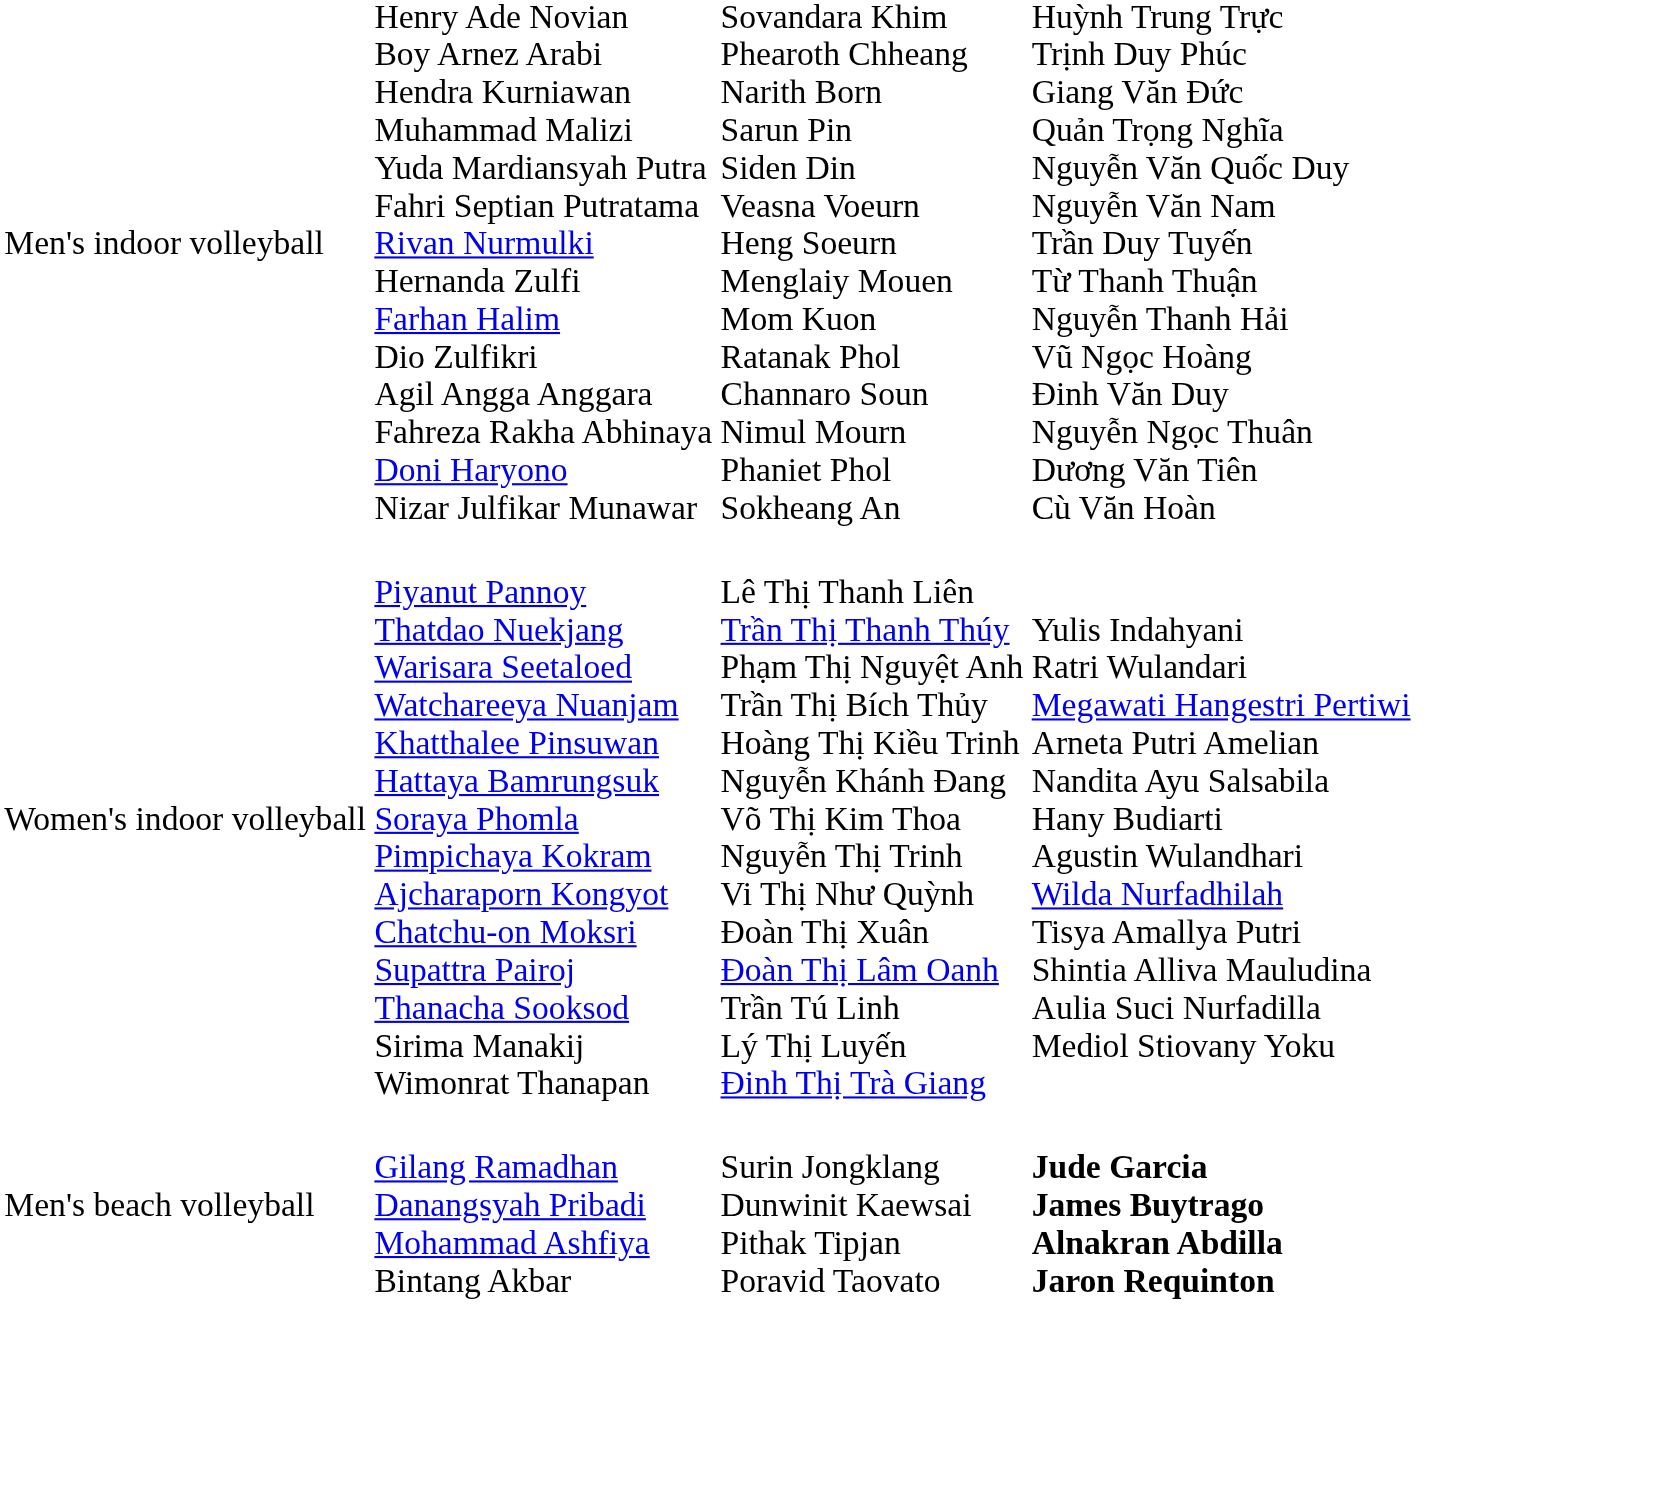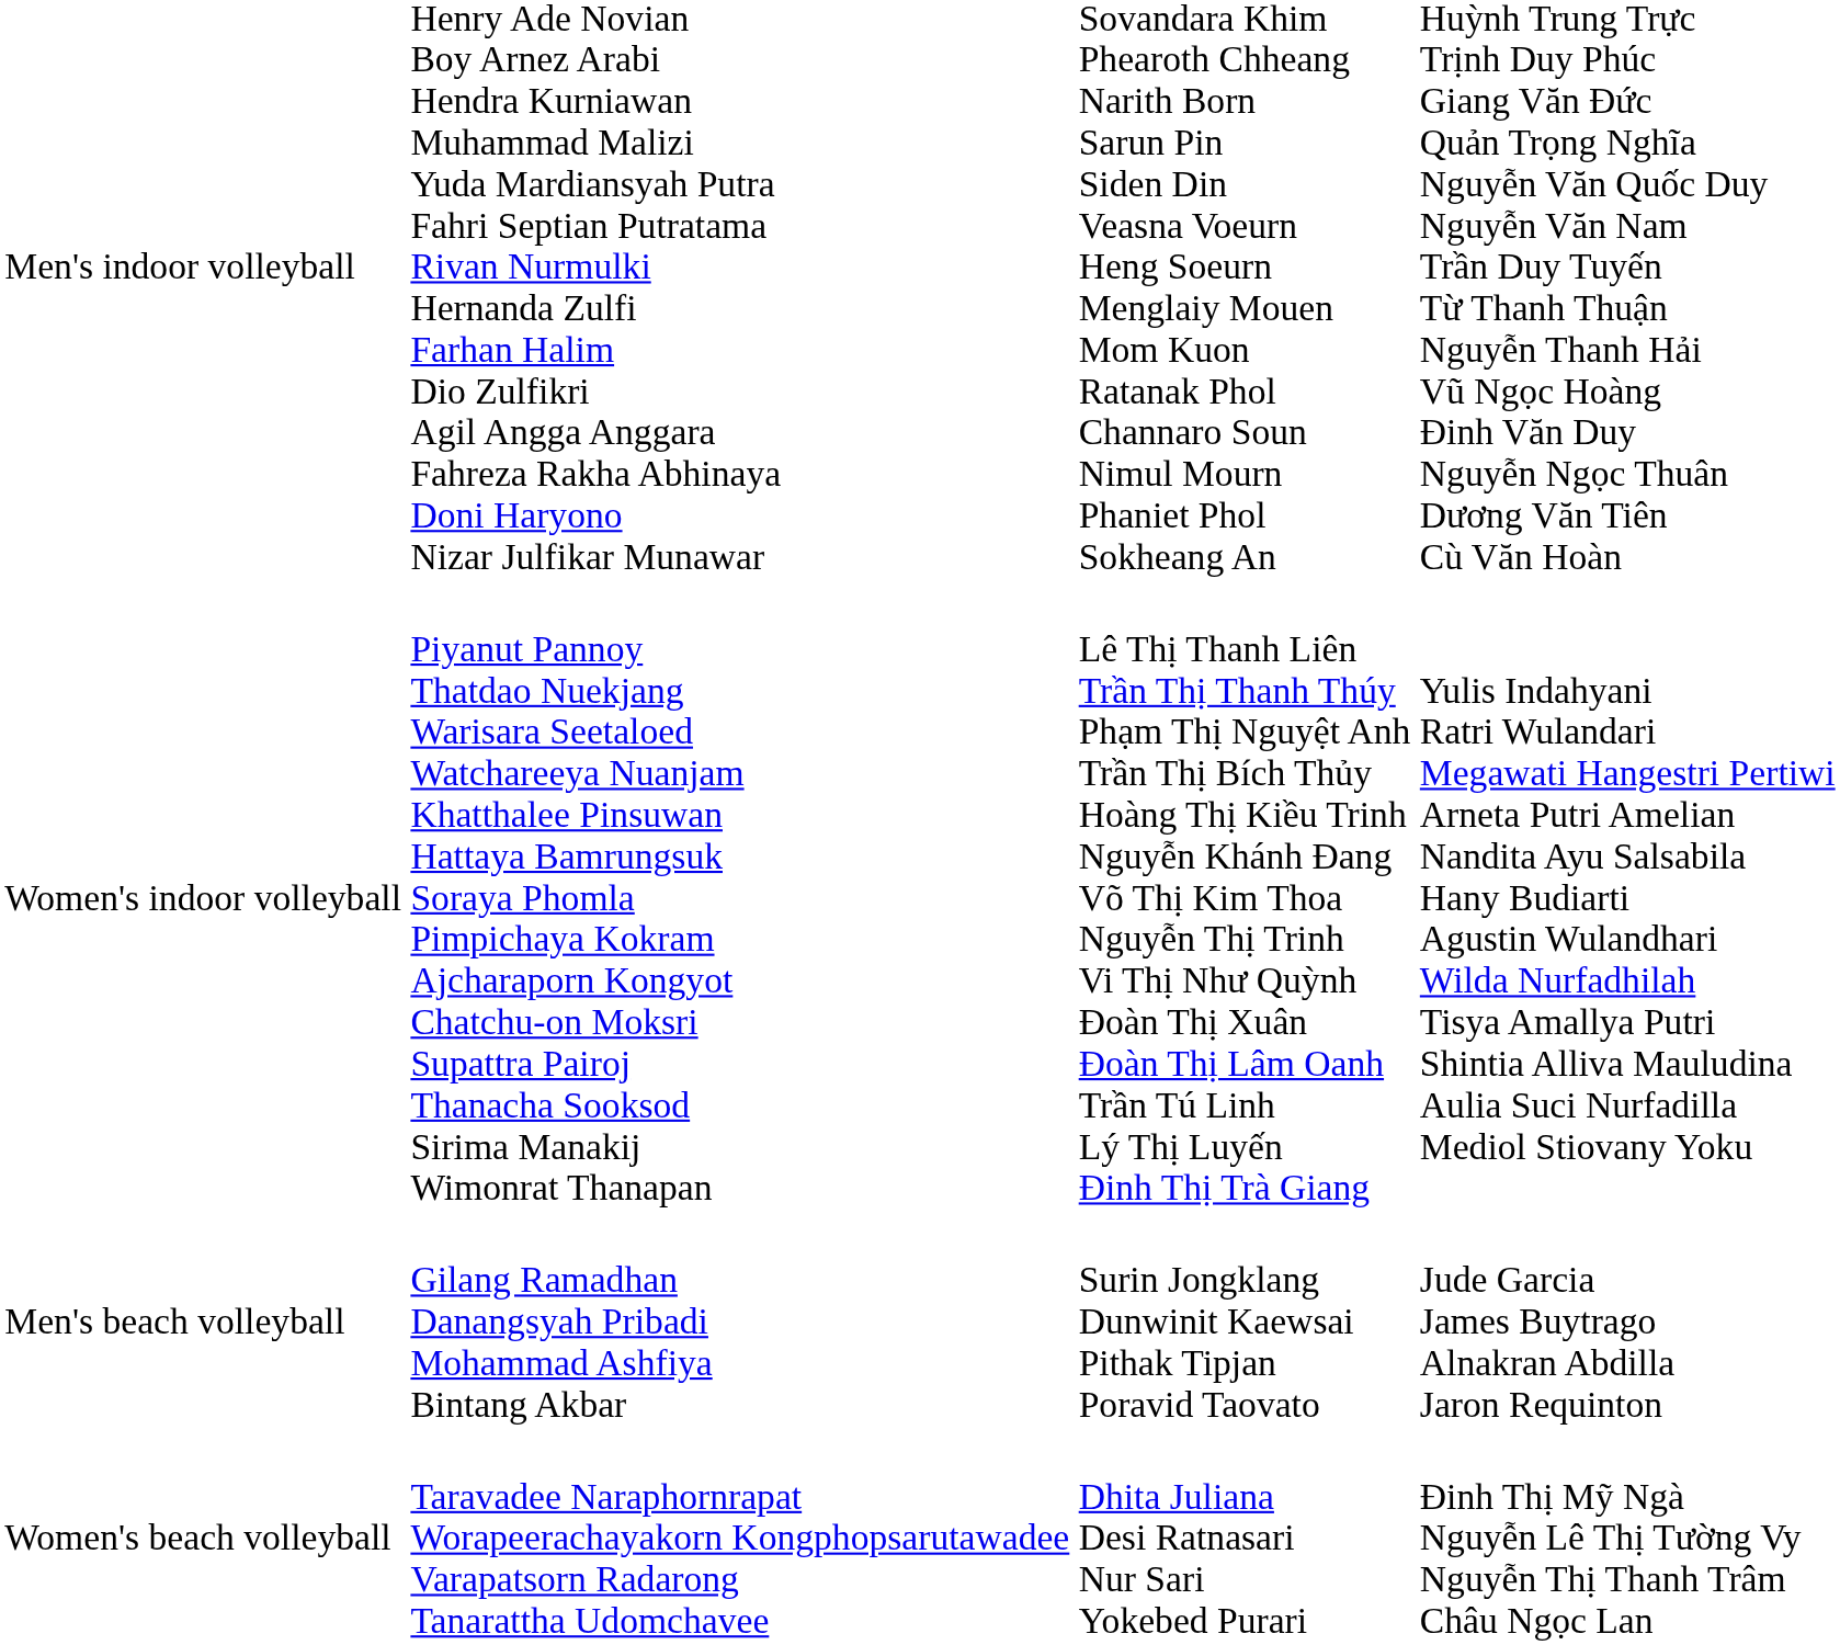Men's beach volleyball | column 4: bold -> normal
+ row: Women's beach volleyball | Taravadee Naraphornrapat Worapeerachayakorn Kongphopsarutawadee Varapatsorn Radarong Tanarattha Udomchavee | Dhita Juliana Desi Ratnasari Nur Sari Yokebed Purari | Đinh Thị Mỹ Ngà Nguyễn Lê Thị Tường Vy Nguyễn Thị Thanh Trâm Châu Ngọc Lan
